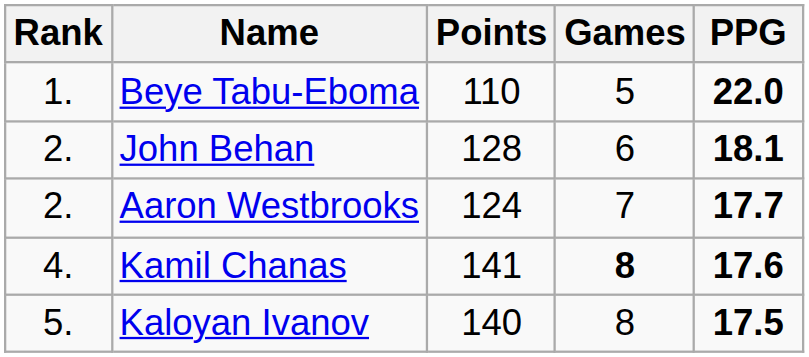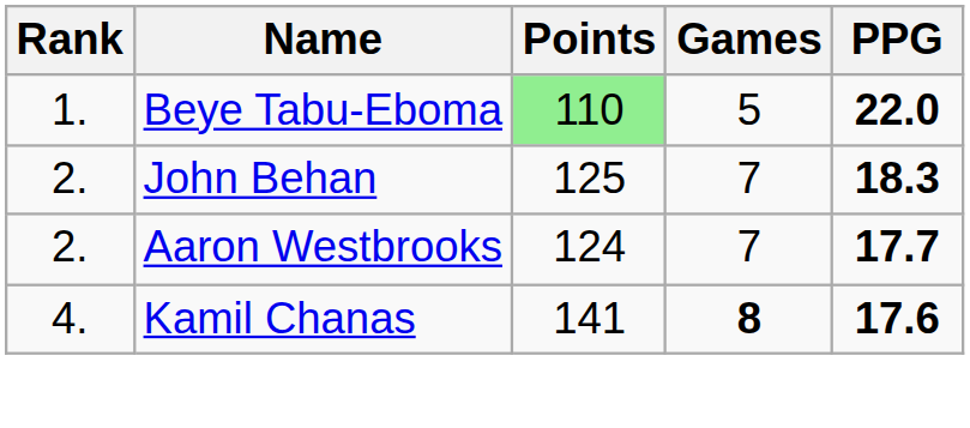Beye Tabu-Eboma | Points: no background -> lightgreen background
John Behan | Points: 128 -> 125
John Behan | Games: 6 -> 7
John Behan | PPG: 18.1 -> 18.3
- row: 5. | Kaloyan Ivanov | 140 | 8 | 17.5
